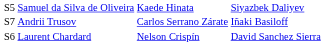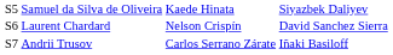rows swapped: Laurent Chardard <-> Andrii Trusov
